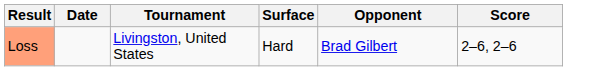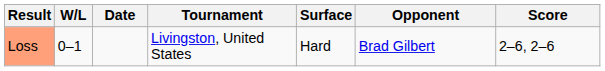+ column: W/L | 0–1
